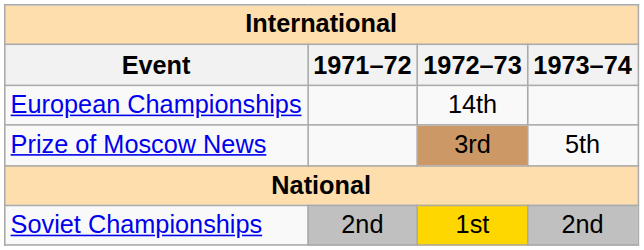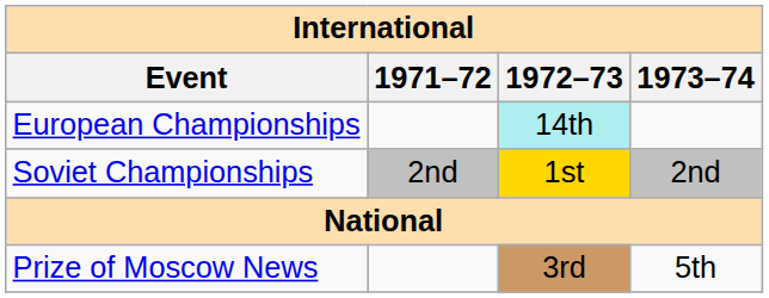European Championships | 1972–73: no background -> paleturquoise background
rows swapped: Prize of Moscow News <-> Soviet Championships
